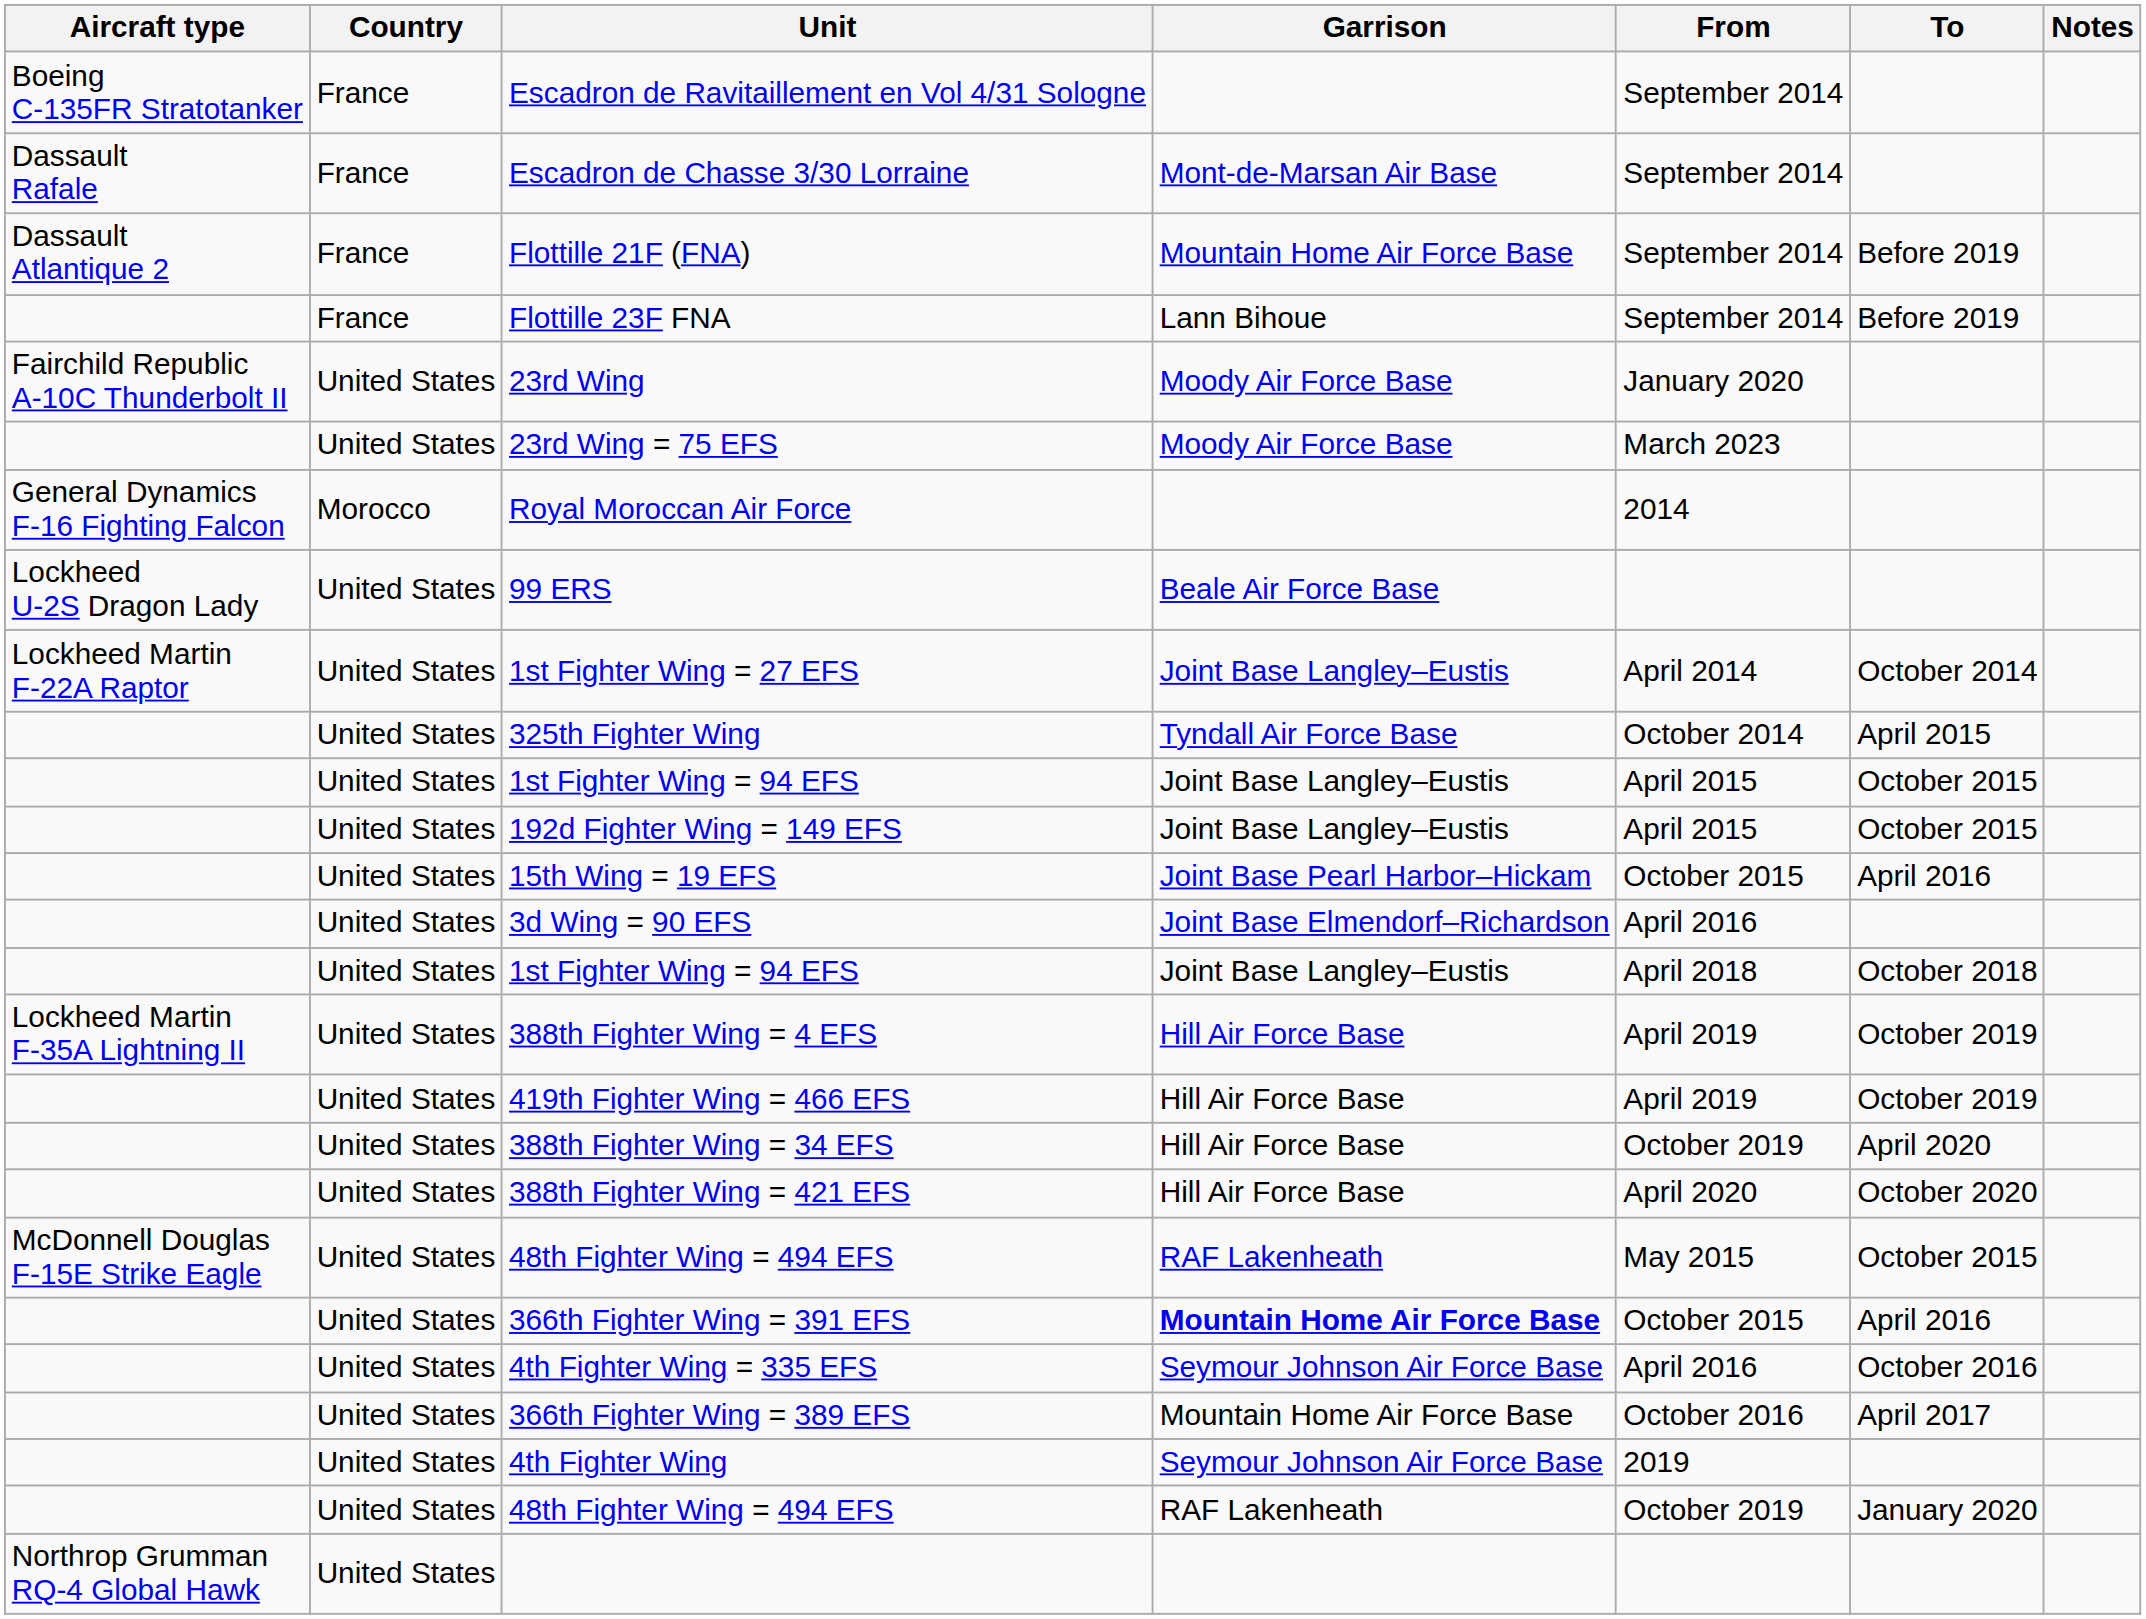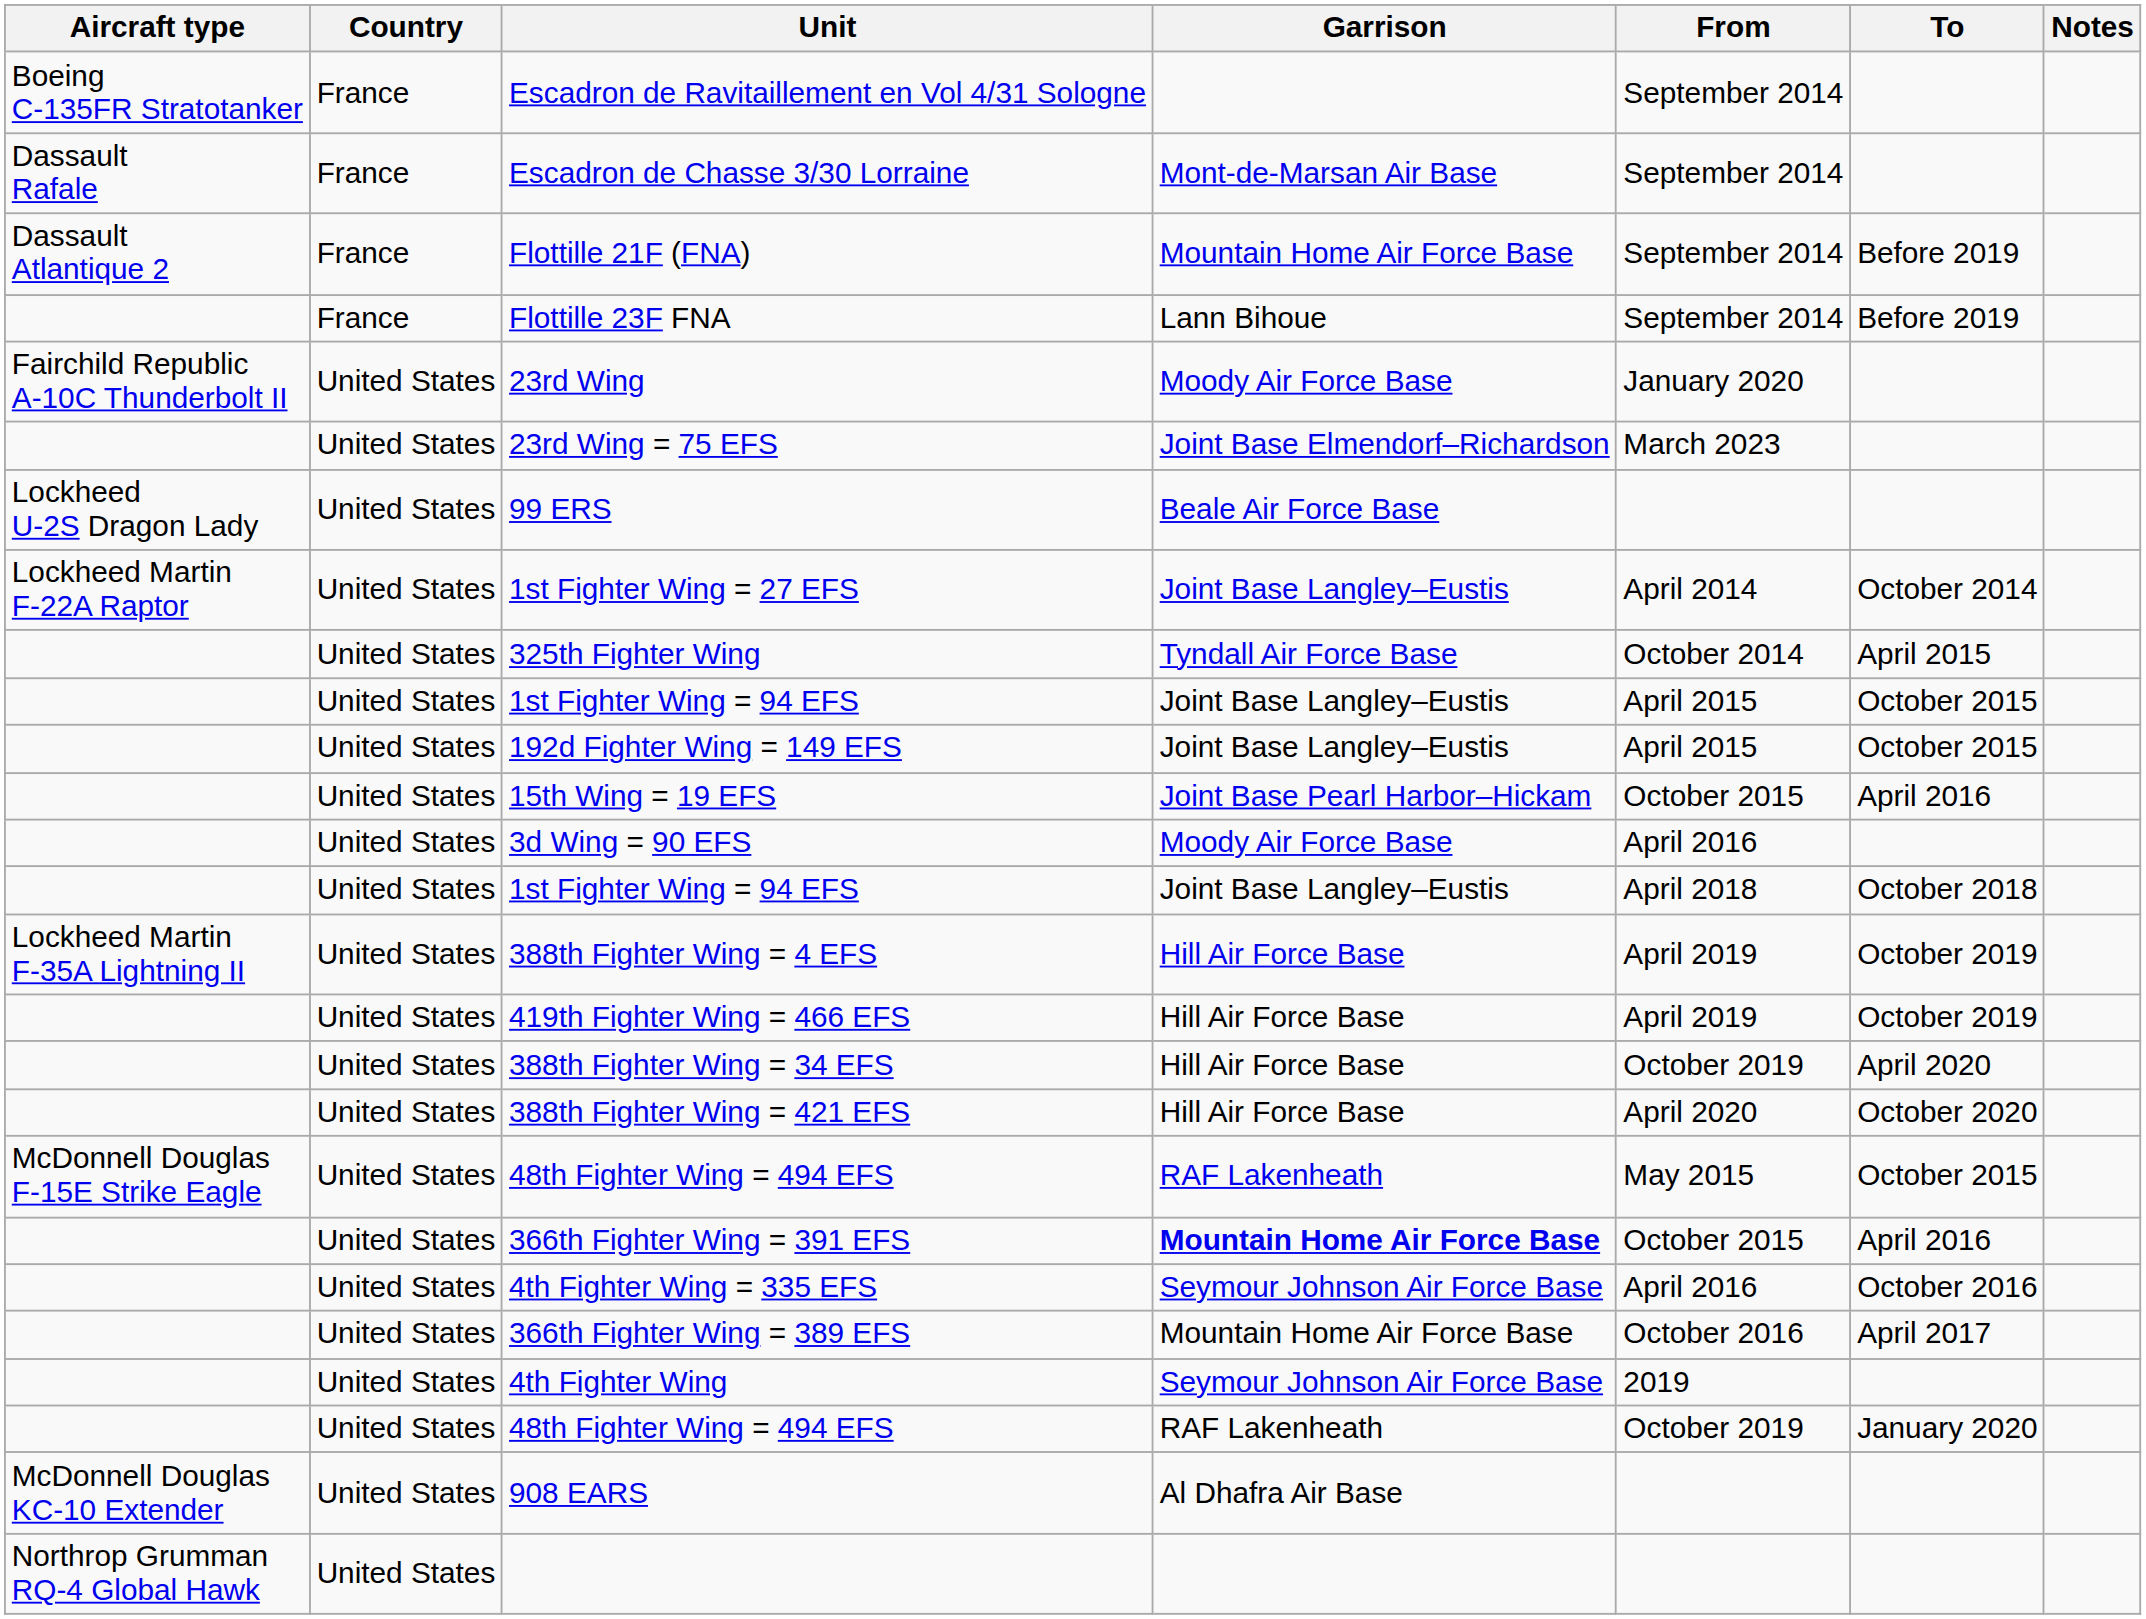23rd Wing = 75 EFS | Garrison: Moody Air Force Base -> Joint Base Elmendorf–Richardson
- row: General Dynamics F-16 Fighting Falcon | Morocco | Royal Moroccan Air Force | 2014
3d Wing = 90 EFS | Garrison: Joint Base Elmendorf–Richardson -> Moody Air Force Base
+ row: McDonnell Douglas KC-10 Extender | United States | 908 EARS | Al Dhafra Air Base
